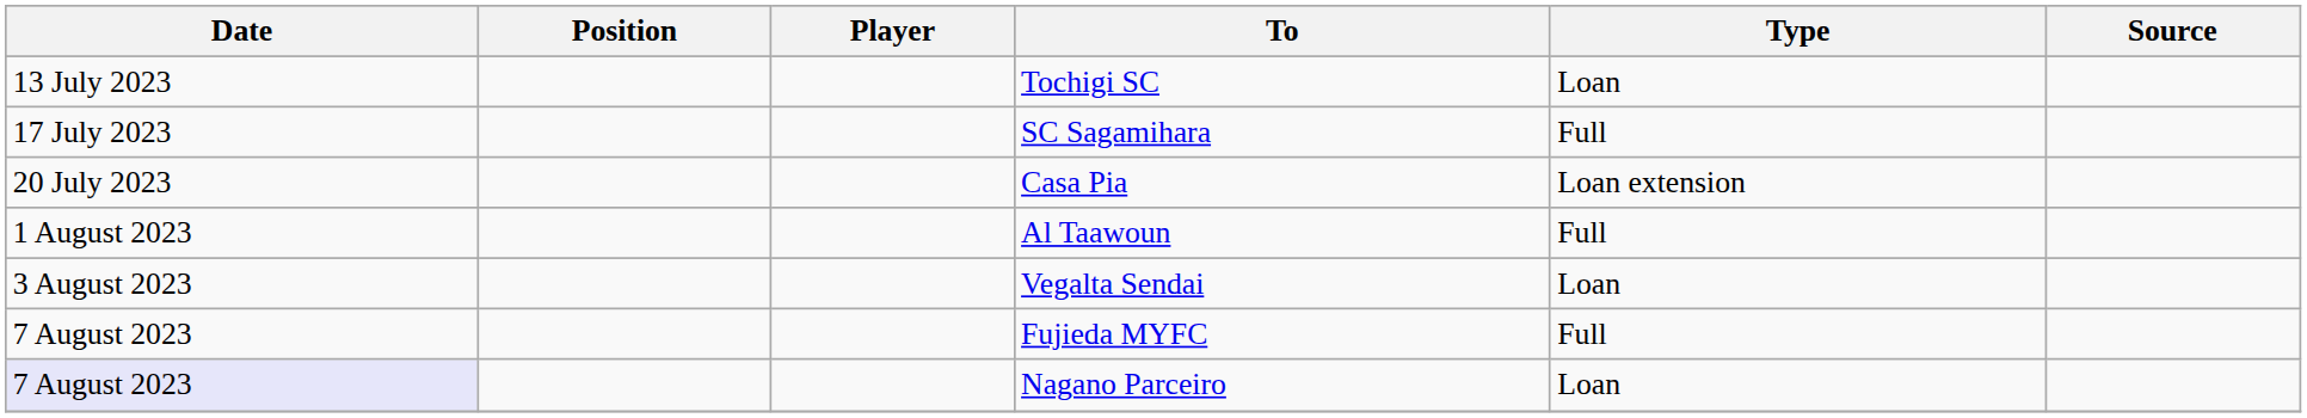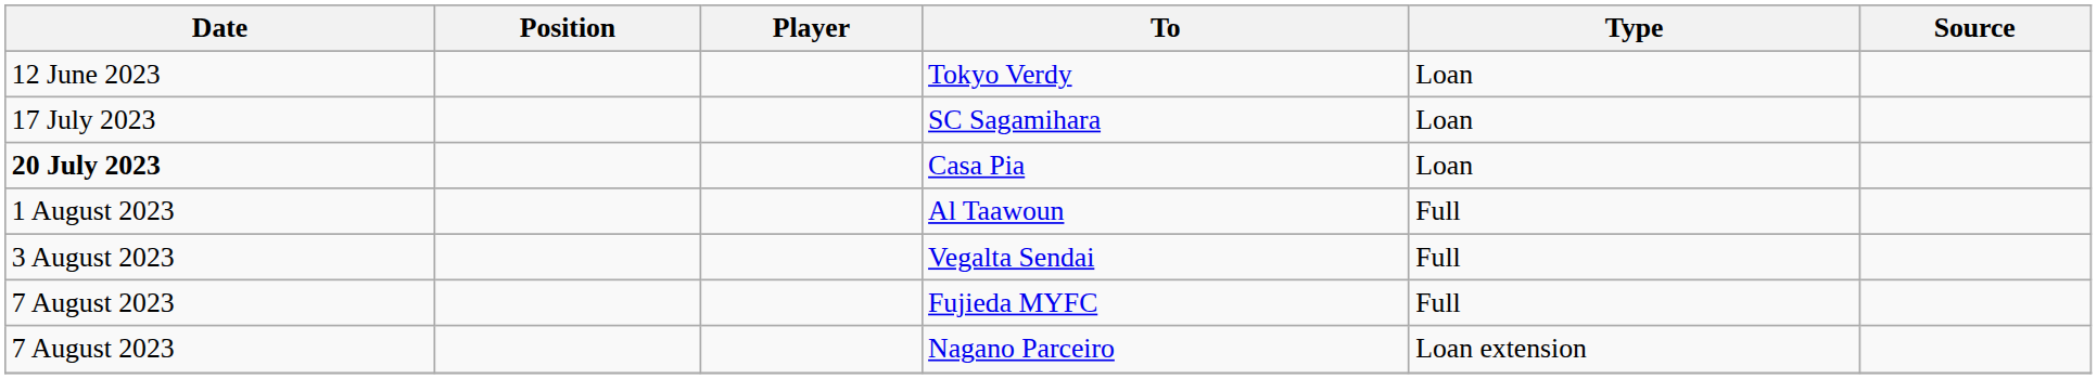+ row: 12 June 2023 | Tokyo Verdy | Loan
- row: 13 July 2023 | Tochigi SC | Loan
SC Sagamihara | Type: Full -> Loan
Casa Pia | Date: normal -> bold
Casa Pia | Type: Loan extension -> Loan
Vegalta Sendai | Type: Loan -> Full
Nagano Parceiro | Date: lavender background -> no background
Nagano Parceiro | Type: Loan -> Loan extension
